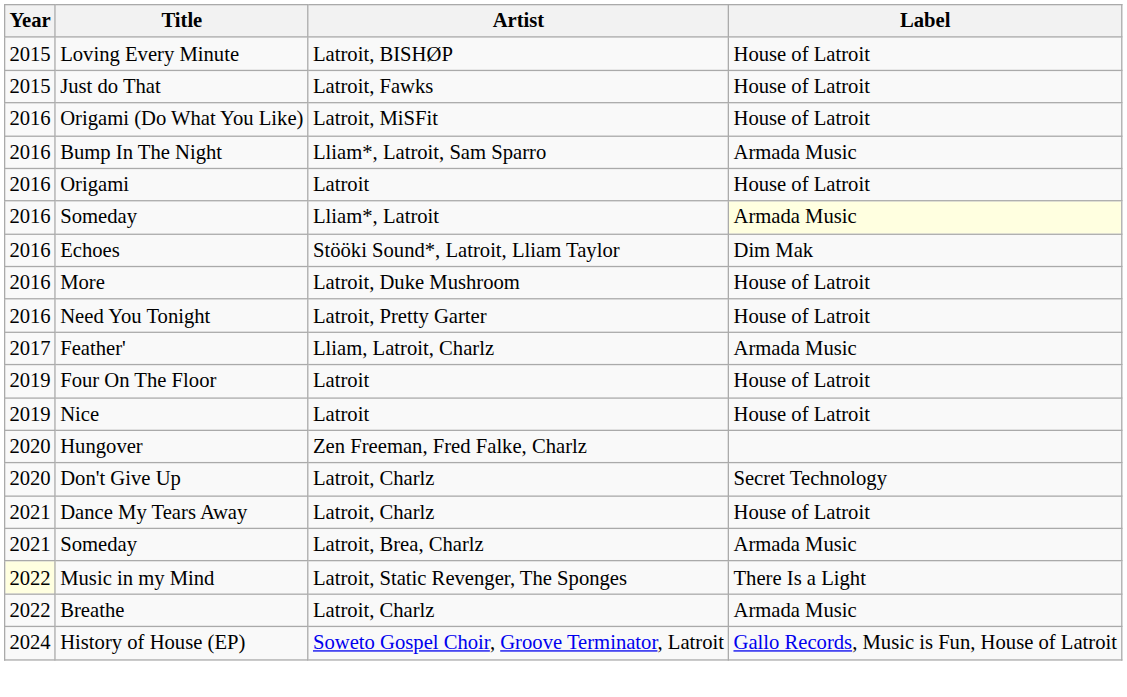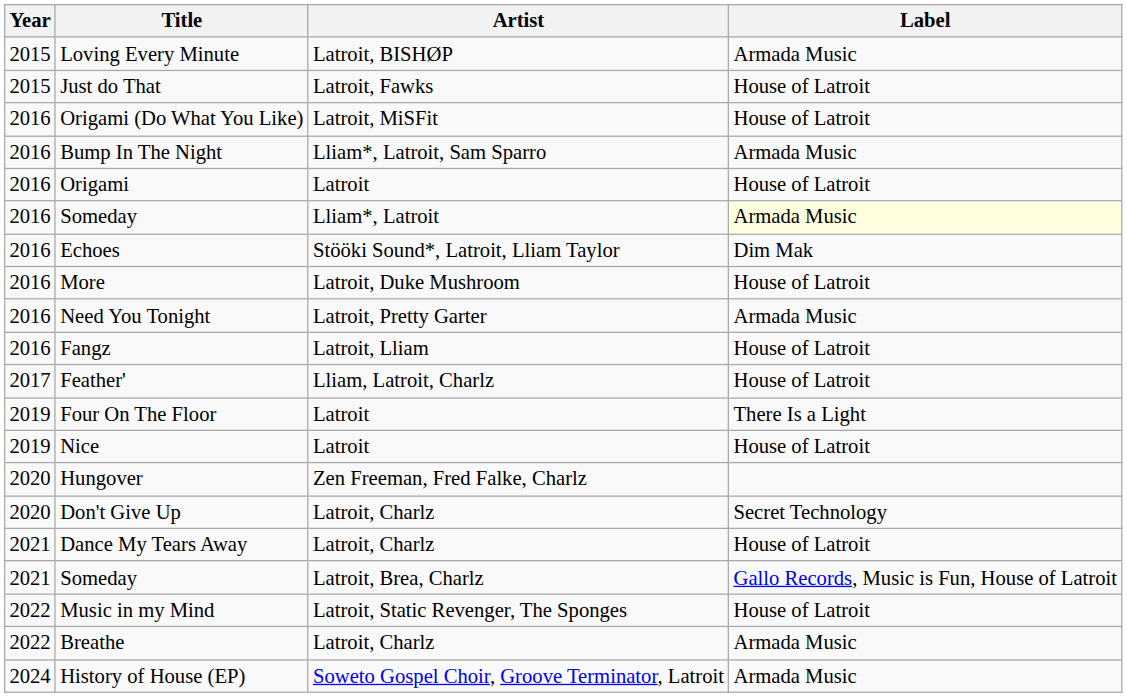Loving Every Minute | Label: House of Latroit -> Armada Music
Need You Tonight | Label: House of Latroit -> Armada Music
+ row: 2016 | Fangz | Latroit, Lliam | House of Latroit
Feather' | Label: Armada Music -> House of Latroit
Four On The Floor | Label: House of Latroit -> There Is a Light
Someday / Latroit, Brea, Charlz | Label: Armada Music -> Gallo Records, Music is Fun, House of Latroit
Music in my Mind | Year: lightyellow background -> no background
Music in my Mind | Label: There Is a Light -> House of Latroit
History of House (EP) | Label: Gallo Records, Music is Fun, House of Latroit -> Armada Music
